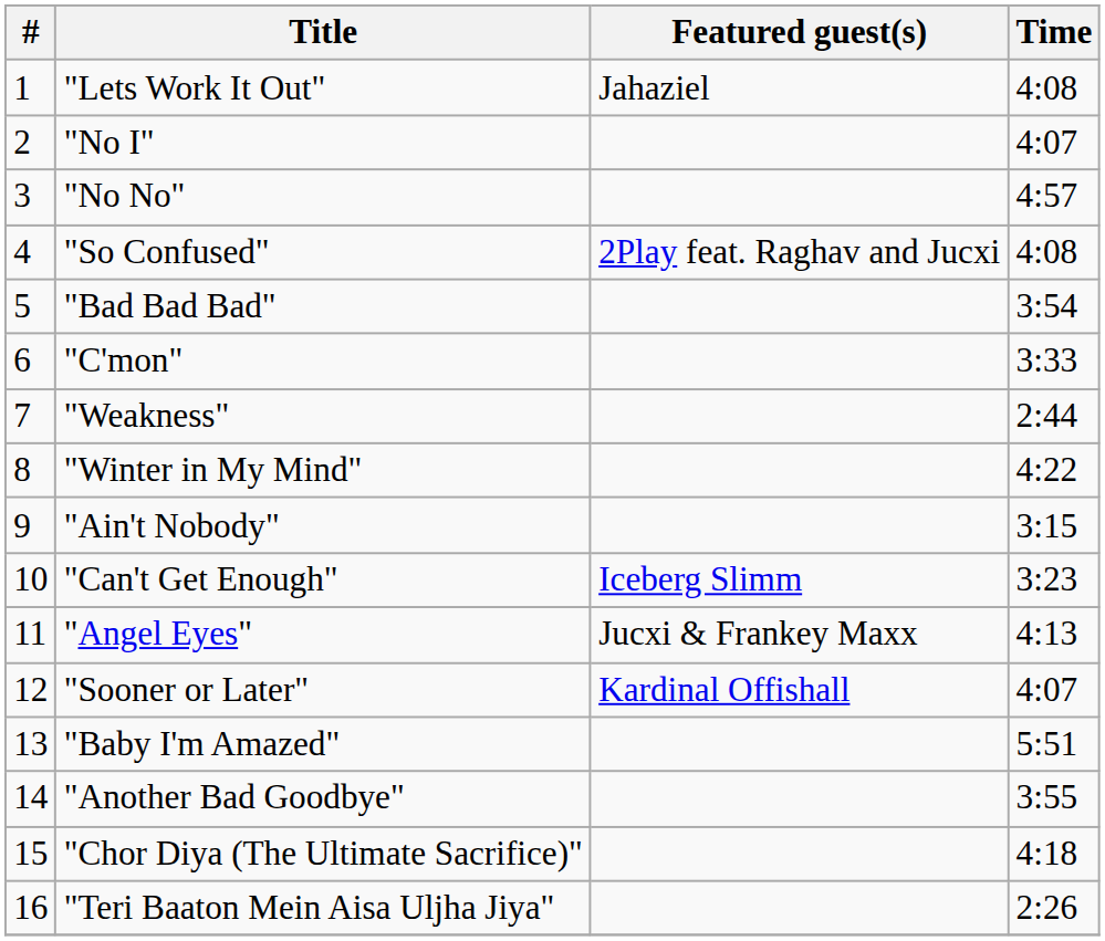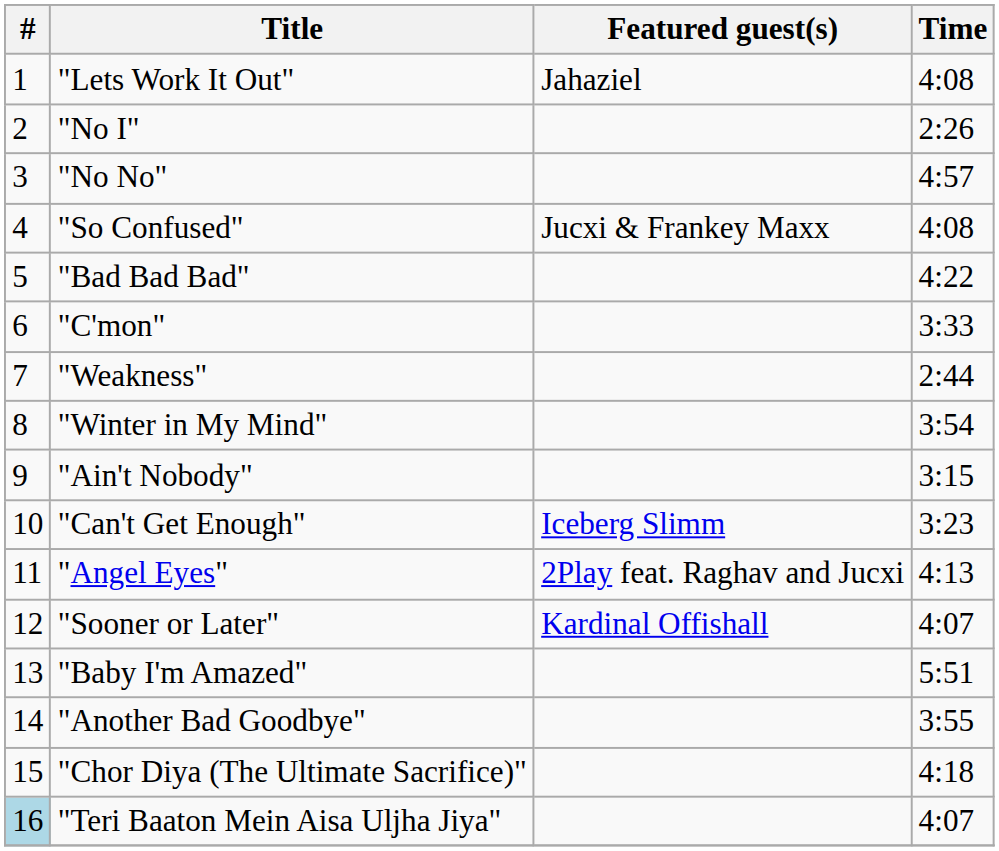"No I" | Time: 4:07 -> 2:26
"So Confused" | Featured guest(s): 2Play feat. Raghav and Jucxi -> Jucxi & Frankey Maxx
"Bad Bad Bad" | Time: 3:54 -> 4:22
"Winter in My Mind" | Time: 4:22 -> 3:54
"Angel Eyes" | Featured guest(s): Jucxi & Frankey Maxx -> 2Play feat. Raghav and Jucxi
"Teri Baaton Mein Aisa Uljha Jiya" | #: no background -> lightblue background
"Teri Baaton Mein Aisa Uljha Jiya" | Time: 2:26 -> 4:07
